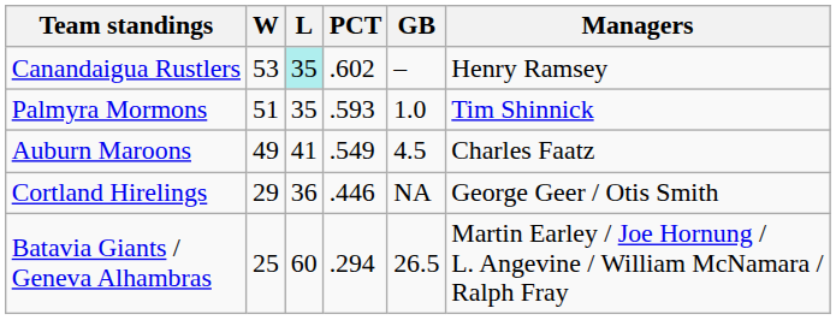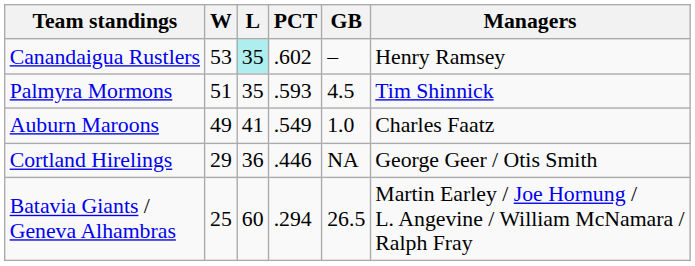Palmyra Mormons | GB: 1.0 -> 4.5
Auburn Maroons | GB: 4.5 -> 1.0
